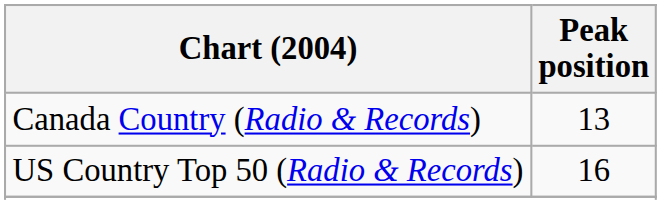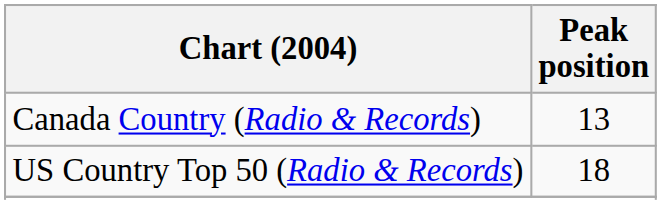US Country Top 50 (Radio & Records) | Peak position: 16 -> 18
